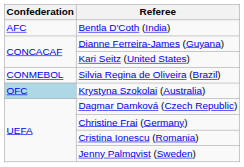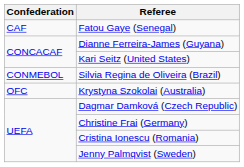- row: AFC | Bentla D'Coth (India)
+ row: CAF | Fatou Gaye (Senegal)
Krystyna Szokolai (Australia) | Confederation: lightblue background -> no background
